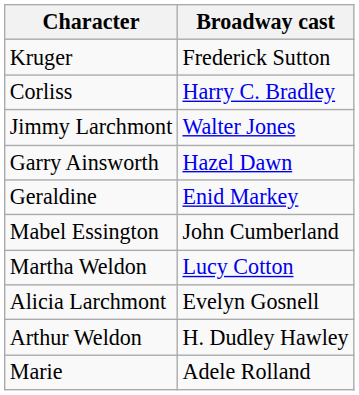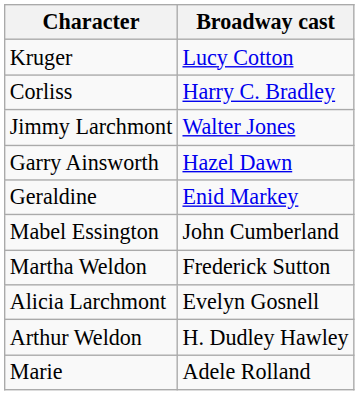Kruger | Broadway cast: Frederick Sutton -> Lucy Cotton
Martha Weldon | Broadway cast: Lucy Cotton -> Frederick Sutton
